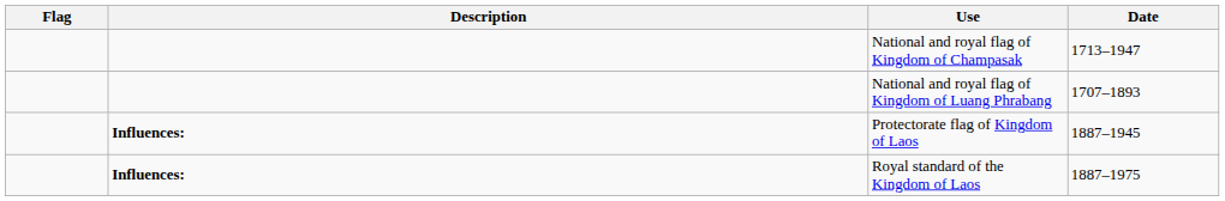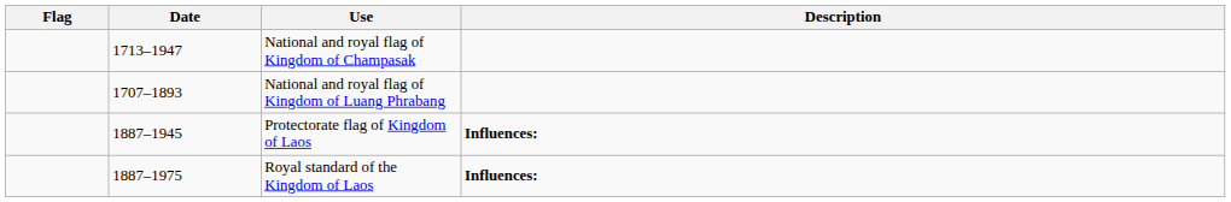columns swapped: Date <-> Description
